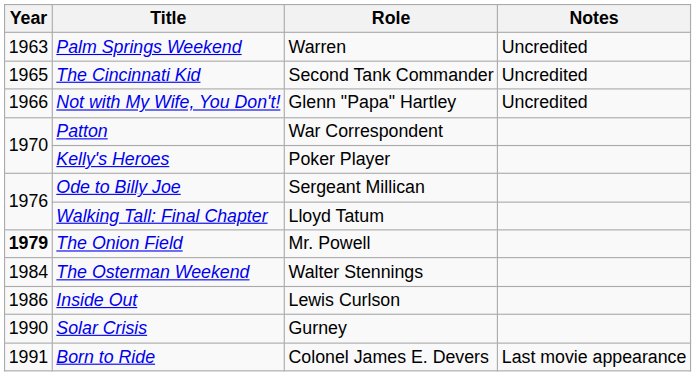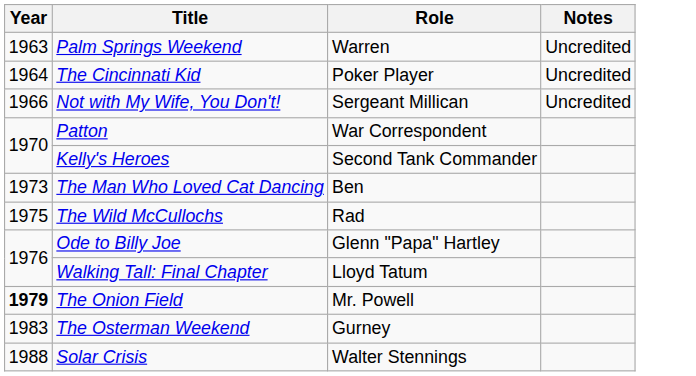The Cincinnati Kid | Year: 1965 -> 1964
The Cincinnati Kid | Role: Second Tank Commander -> Poker Player
Not with My Wife, You Don't! | Role: Glenn "Papa" Hartley -> Sergeant Millican
Kelly's Heroes | Role: Poker Player -> Second Tank Commander
+ row: 1973 | The Man Who Loved Cat Dancing | Ben
+ row: 1975 | The Wild McCullochs | Rad
Ode to Billy Joe | Role: Sergeant Millican -> Glenn "Papa" Hartley
The Osterman Weekend | Year: 1984 -> 1983
The Osterman Weekend | Role: Walter Stennings -> Gurney
- row: 1986 | Inside Out | Lewis Curlson
Solar Crisis | Year: 1990 -> 1988
Solar Crisis | Role: Gurney -> Walter Stennings
- row: 1991 | Born to Ride | Colonel James E. Devers | Last movie appearance
